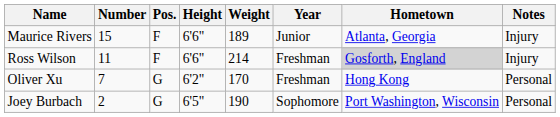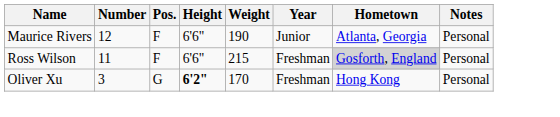Maurice Rivers | Number: 15 -> 12
Maurice Rivers | Weight: 189 -> 190
Maurice Rivers | Notes: Injury -> Personal
Ross Wilson | Weight: 214 -> 215
Ross Wilson | Notes: Injury -> Personal
Oliver Xu | Number: 7 -> 3
Oliver Xu | Height: normal -> bold
- row: Joey Burbach | 2 | G | 6'5" | 190 | Sophomore | Port Washington, Wisconsin | Personal
